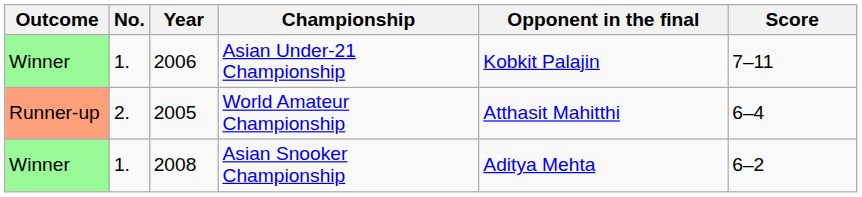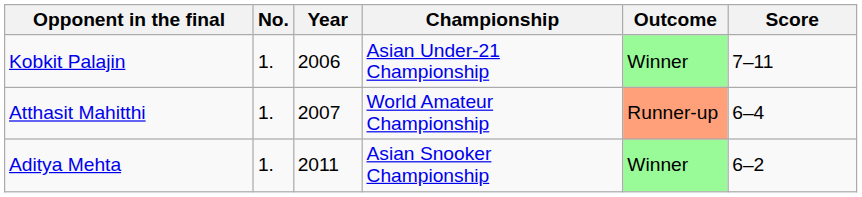columns swapped: Outcome <-> Opponent in the final
World Amateur Championship | No.: 2. -> 1.
World Amateur Championship | Year: 2005 -> 2007
Asian Snooker Championship | Year: 2008 -> 2011
